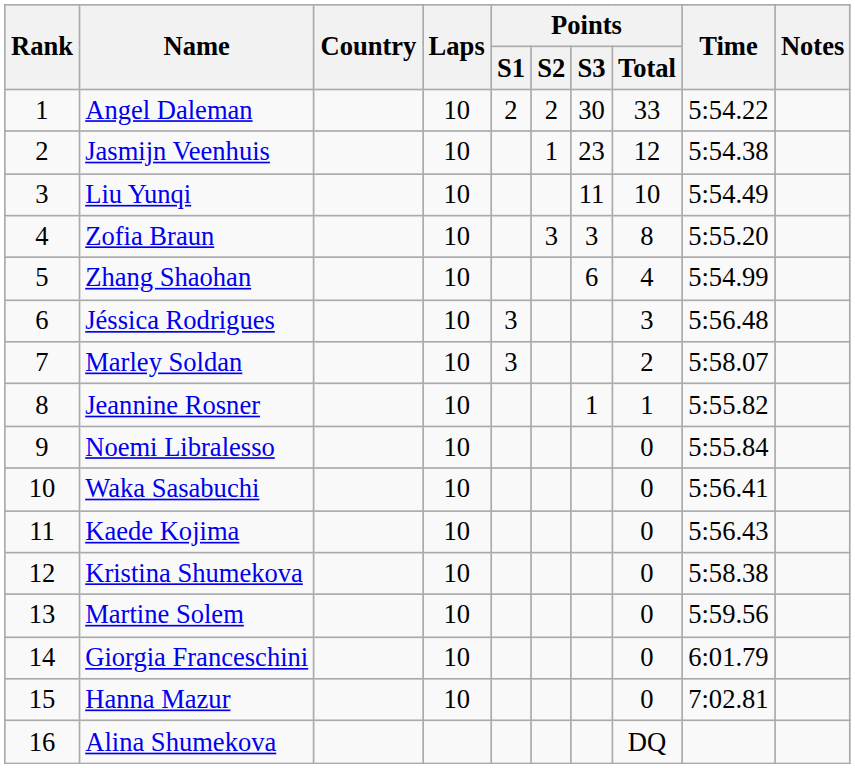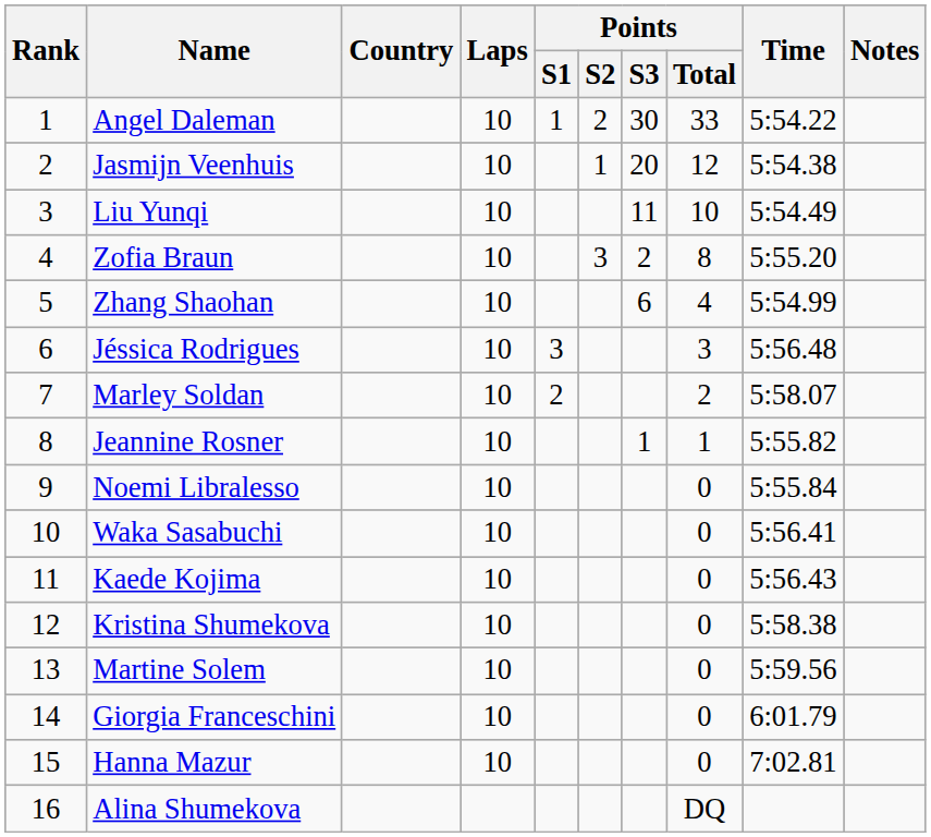Angel Daleman | Points / S1: 2 -> 1
Jasmijn Veenhuis | Points / S3: 23 -> 20
Zofia Braun | Points / S3: 3 -> 2
Marley Soldan | Points / S1: 3 -> 2
